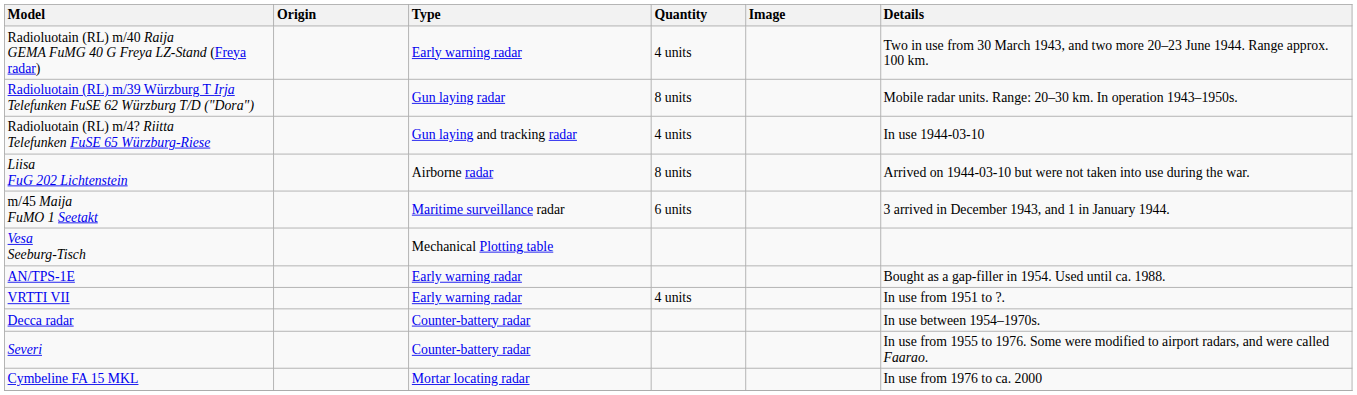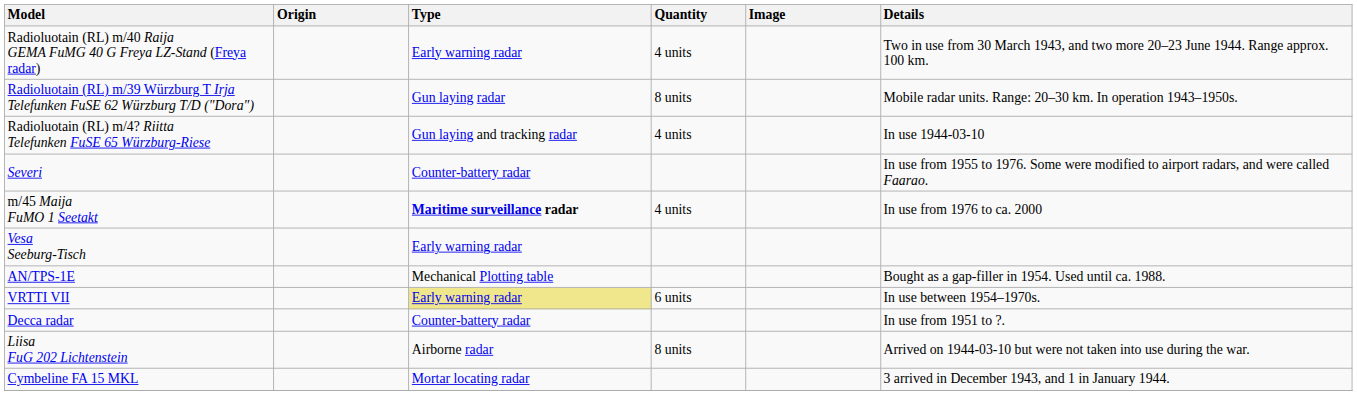rows swapped: Liisa FuG 202 Lichtenstein <-> Severi
m/45 Maija FuMO 1 Seetakt | Type: normal -> bold
m/45 Maija FuMO 1 Seetakt | Quantity: 6 units -> 4 units
m/45 Maija FuMO 1 Seetakt | Details: 3 arrived in December 1943, and 1 in January 1944. -> In use from 1976 to ca. 2000
Vesa Seeburg-Tisch | Type: Mechanical Plotting table -> Early warning radar
AN/TPS-1E | Type: Early warning radar -> Mechanical Plotting table
VRTTI VII | Type: no background -> khaki background
VRTTI VII | Quantity: 4 units -> 6 units
VRTTI VII | Details: In use from 1951 to ?. -> In use between 1954–1970s.
Decca radar | Details: In use between 1954–1970s. -> In use from 1951 to ?.
Cymbeline FA 15 MKL | Details: In use from 1976 to ca. 2000 -> 3 arrived in December 1943, and 1 in January 1944.
